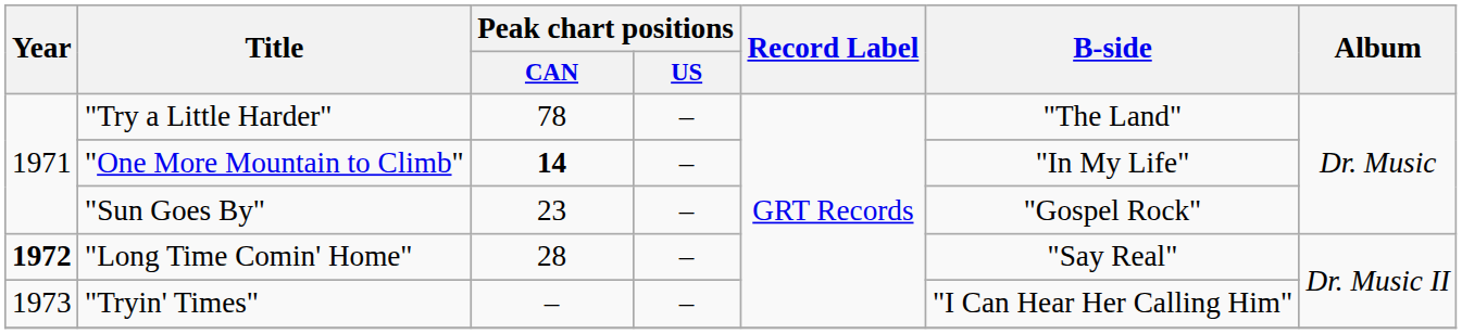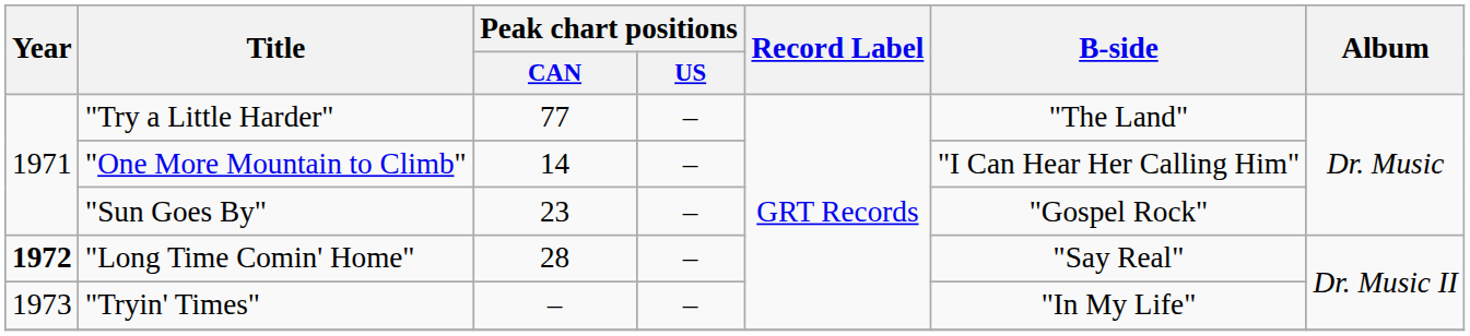"Try a Little Harder" | Peak chart positions / CAN: 78 -> 77
"One More Mountain to Climb" | Peak chart positions / CAN: bold -> normal
"One More Mountain to Climb" | B-side: "In My Life" -> "I Can Hear Her Calling Him"
"Tryin' Times" | B-side: "I Can Hear Her Calling Him" -> "In My Life"
